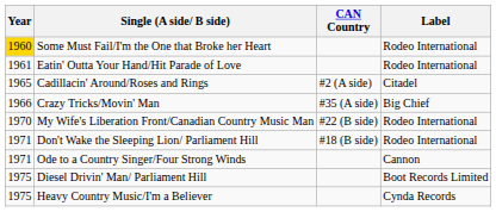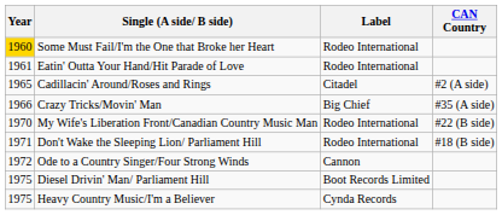columns swapped: CAN Country <-> Label
Ode to a Country Singer/Four Strong Winds | Year: 1971 -> 1972
